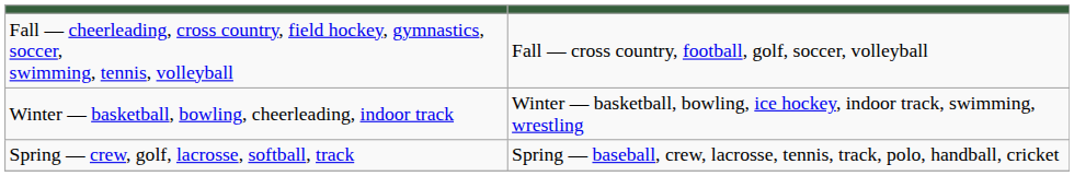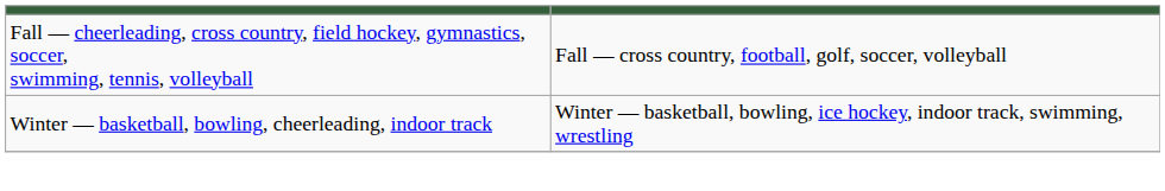- row: Spring — crew, golf, lacrosse, softball, track | Spring — baseball, crew, lacrosse, tennis, track, polo, handball, cricket
